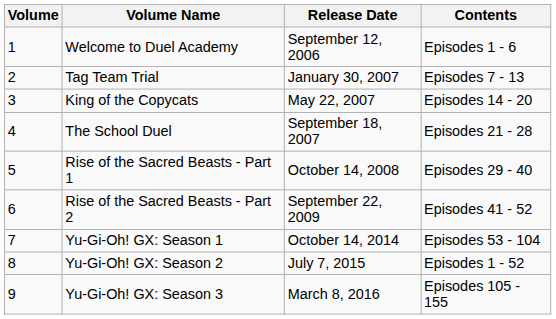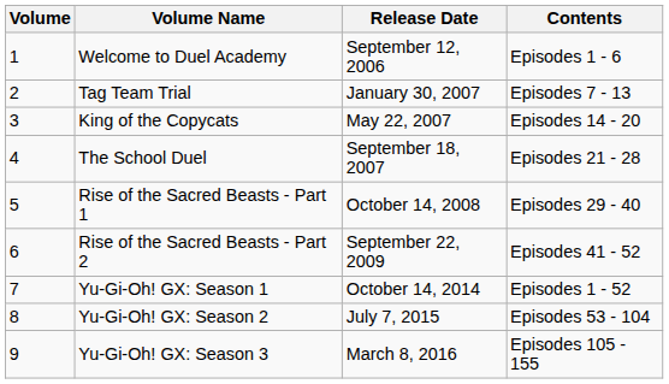Yu-Gi-Oh! GX: Season 1 | Contents: Episodes 53 - 104 -> Episodes 1 - 52
Yu-Gi-Oh! GX: Season 2 | Contents: Episodes 1 - 52 -> Episodes 53 - 104
